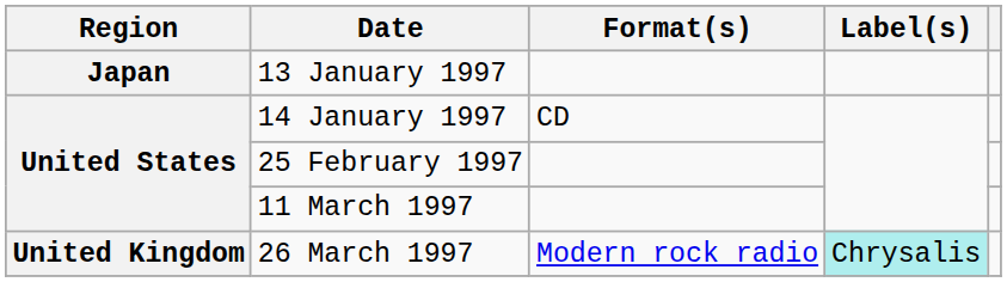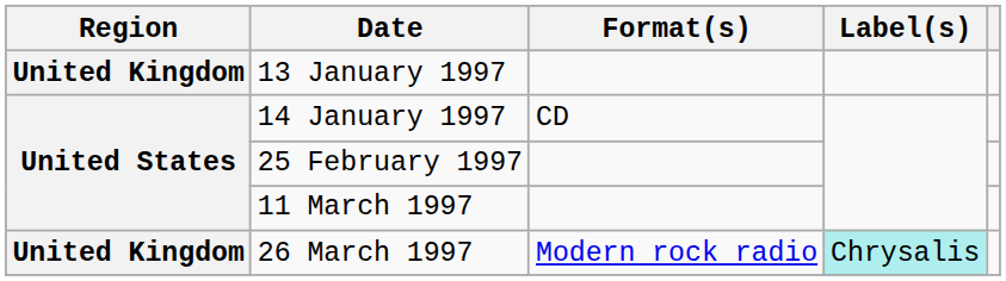13 January 1997 | Region: Japan -> United Kingdom
